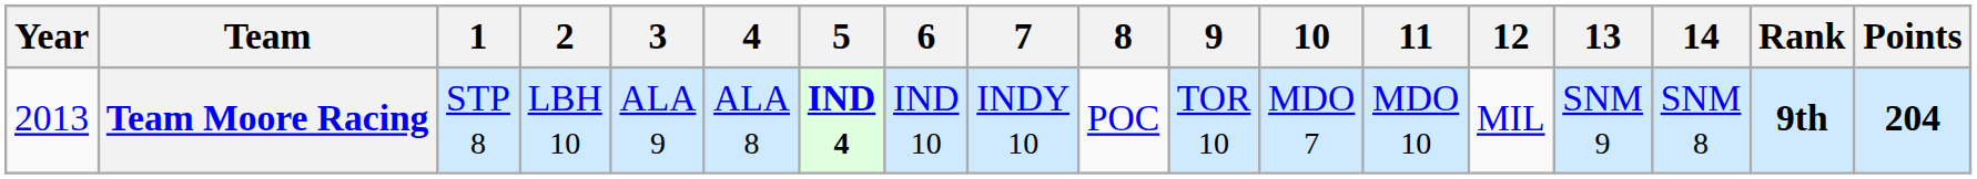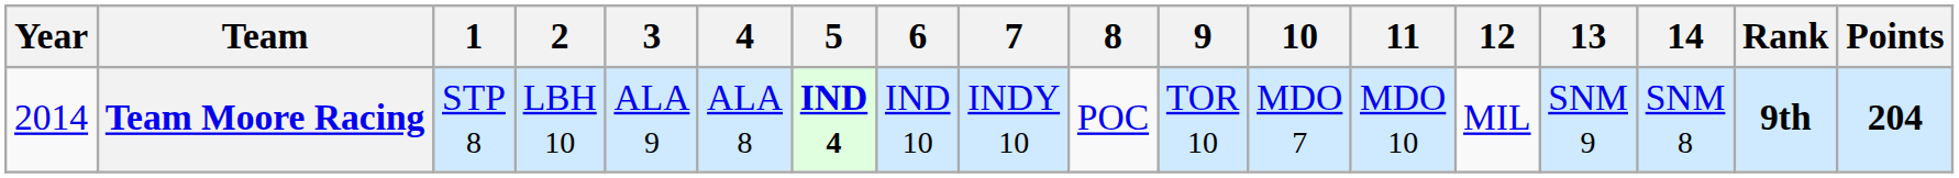Team Moore Racing | Year: 2013 -> 2014
